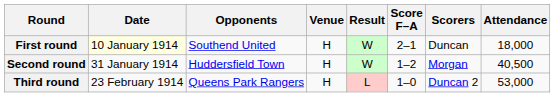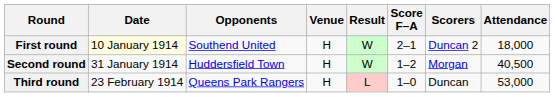First round | Scorers: Duncan -> Duncan 2
Third round | Scorers: Duncan 2 -> Duncan
